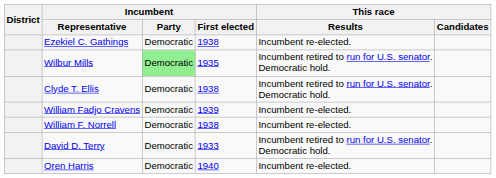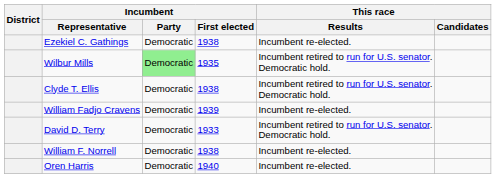rows swapped: David D. Terry <-> William F. Norrell
